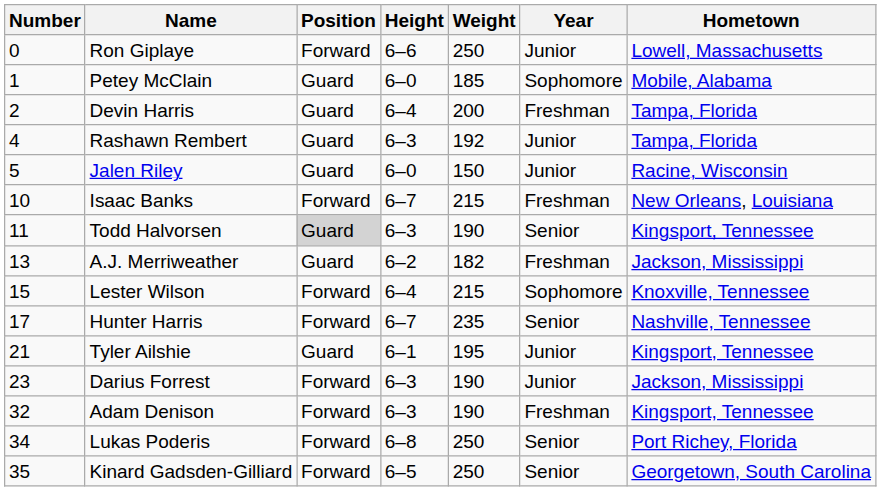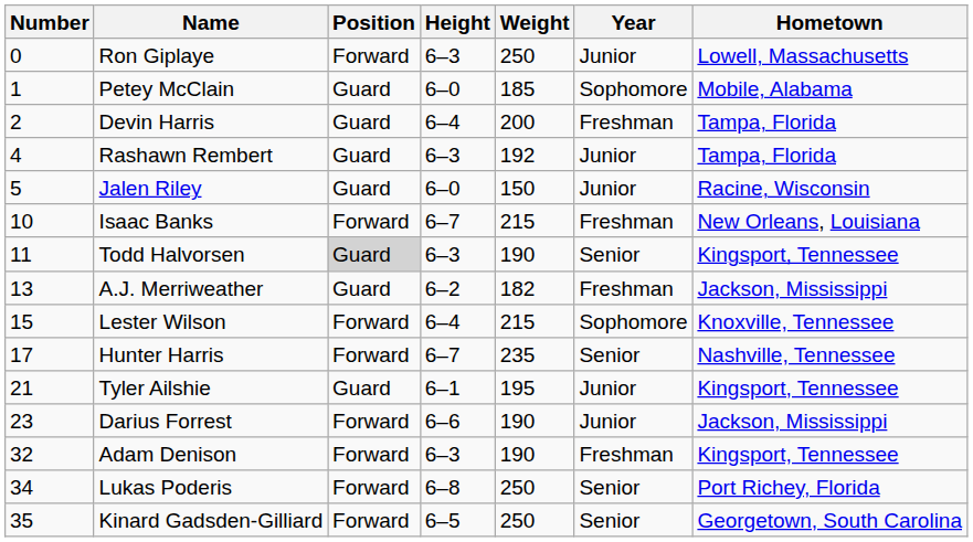Ron Giplaye | Height: 6–6 -> 6–3
Darius Forrest | Height: 6–3 -> 6–6
